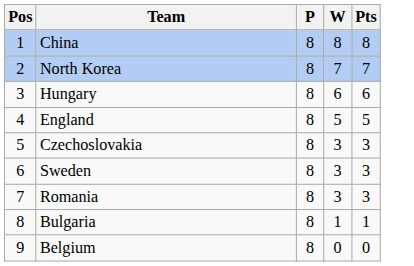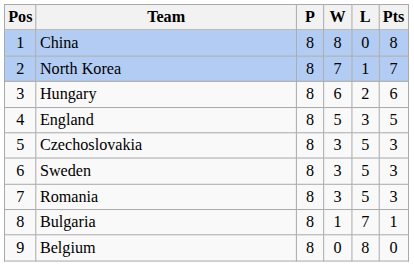+ column: L | 0 | 1 | 2 | 3 | 5 | 5 | 5 | 7 | 8
